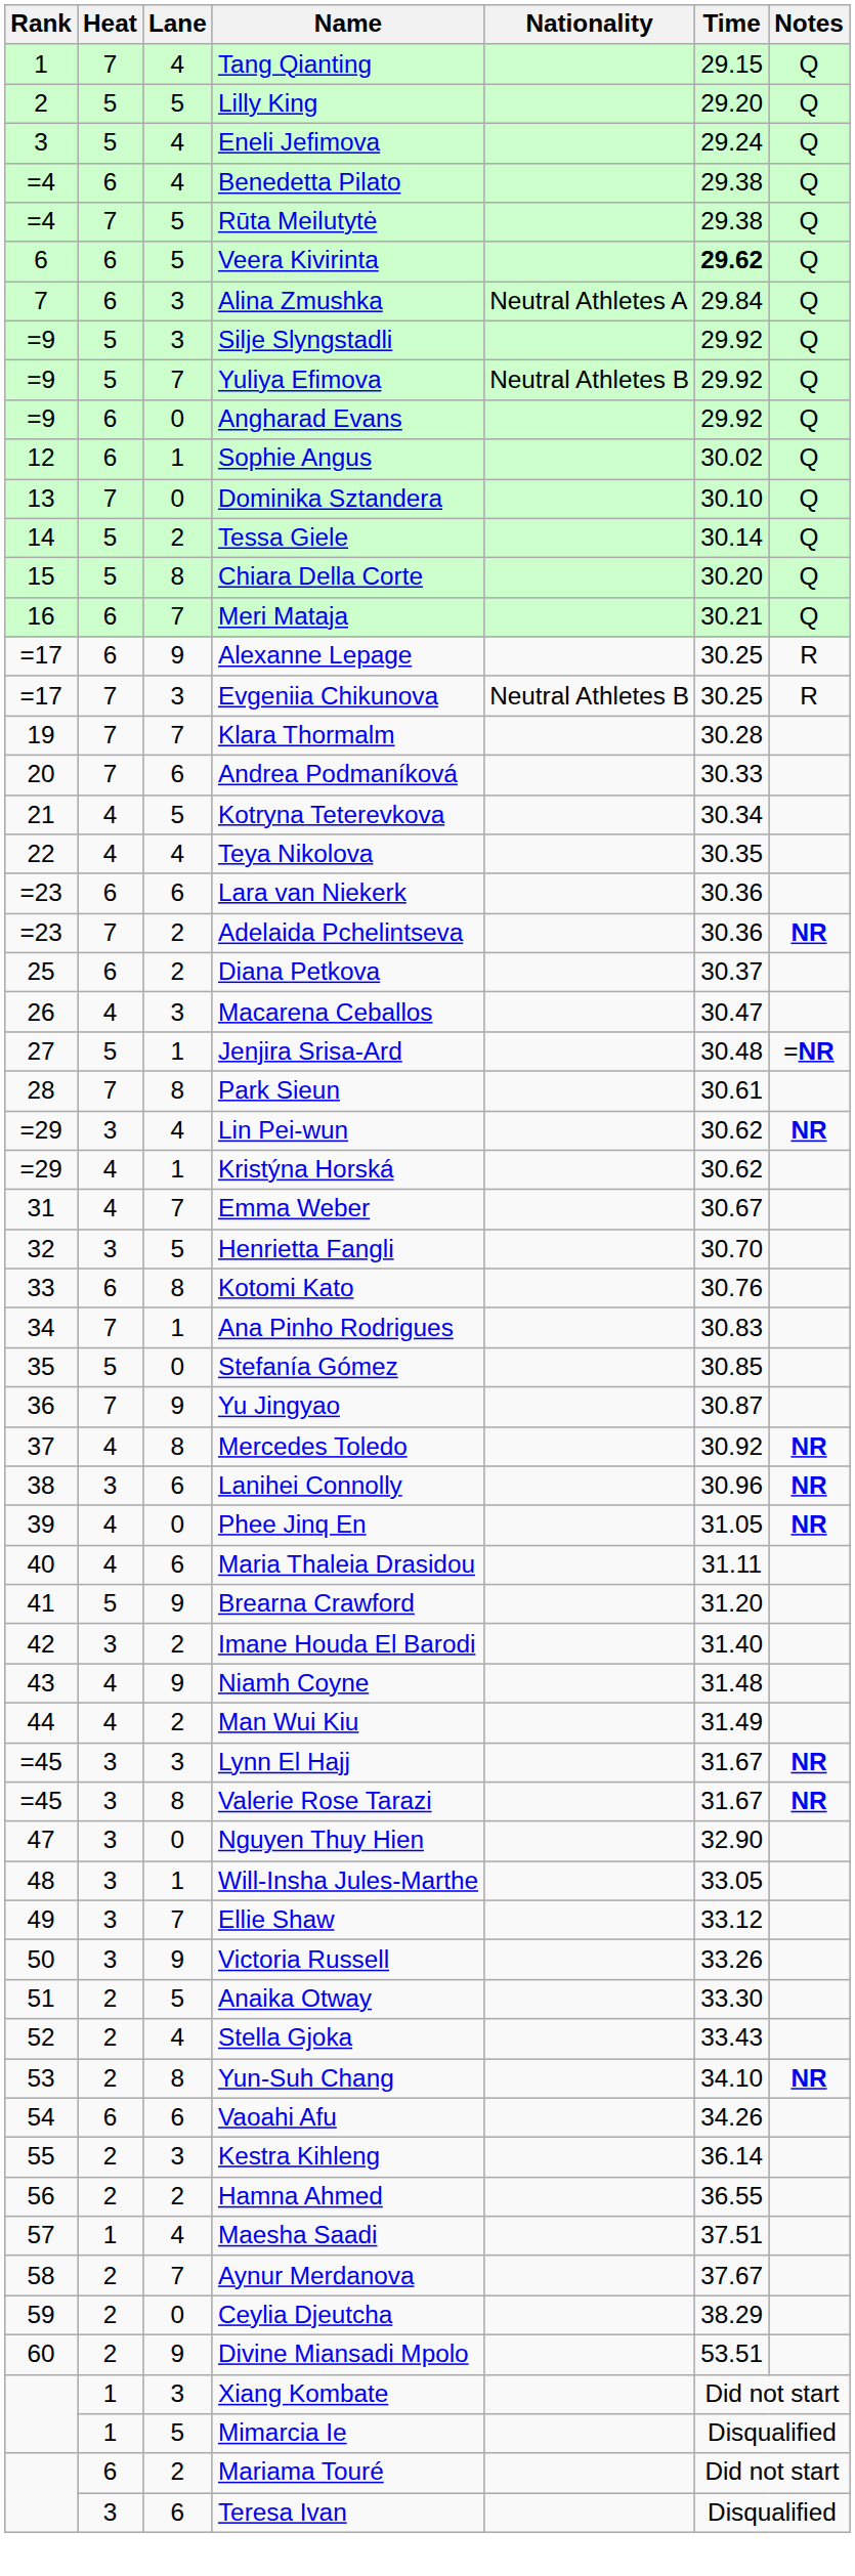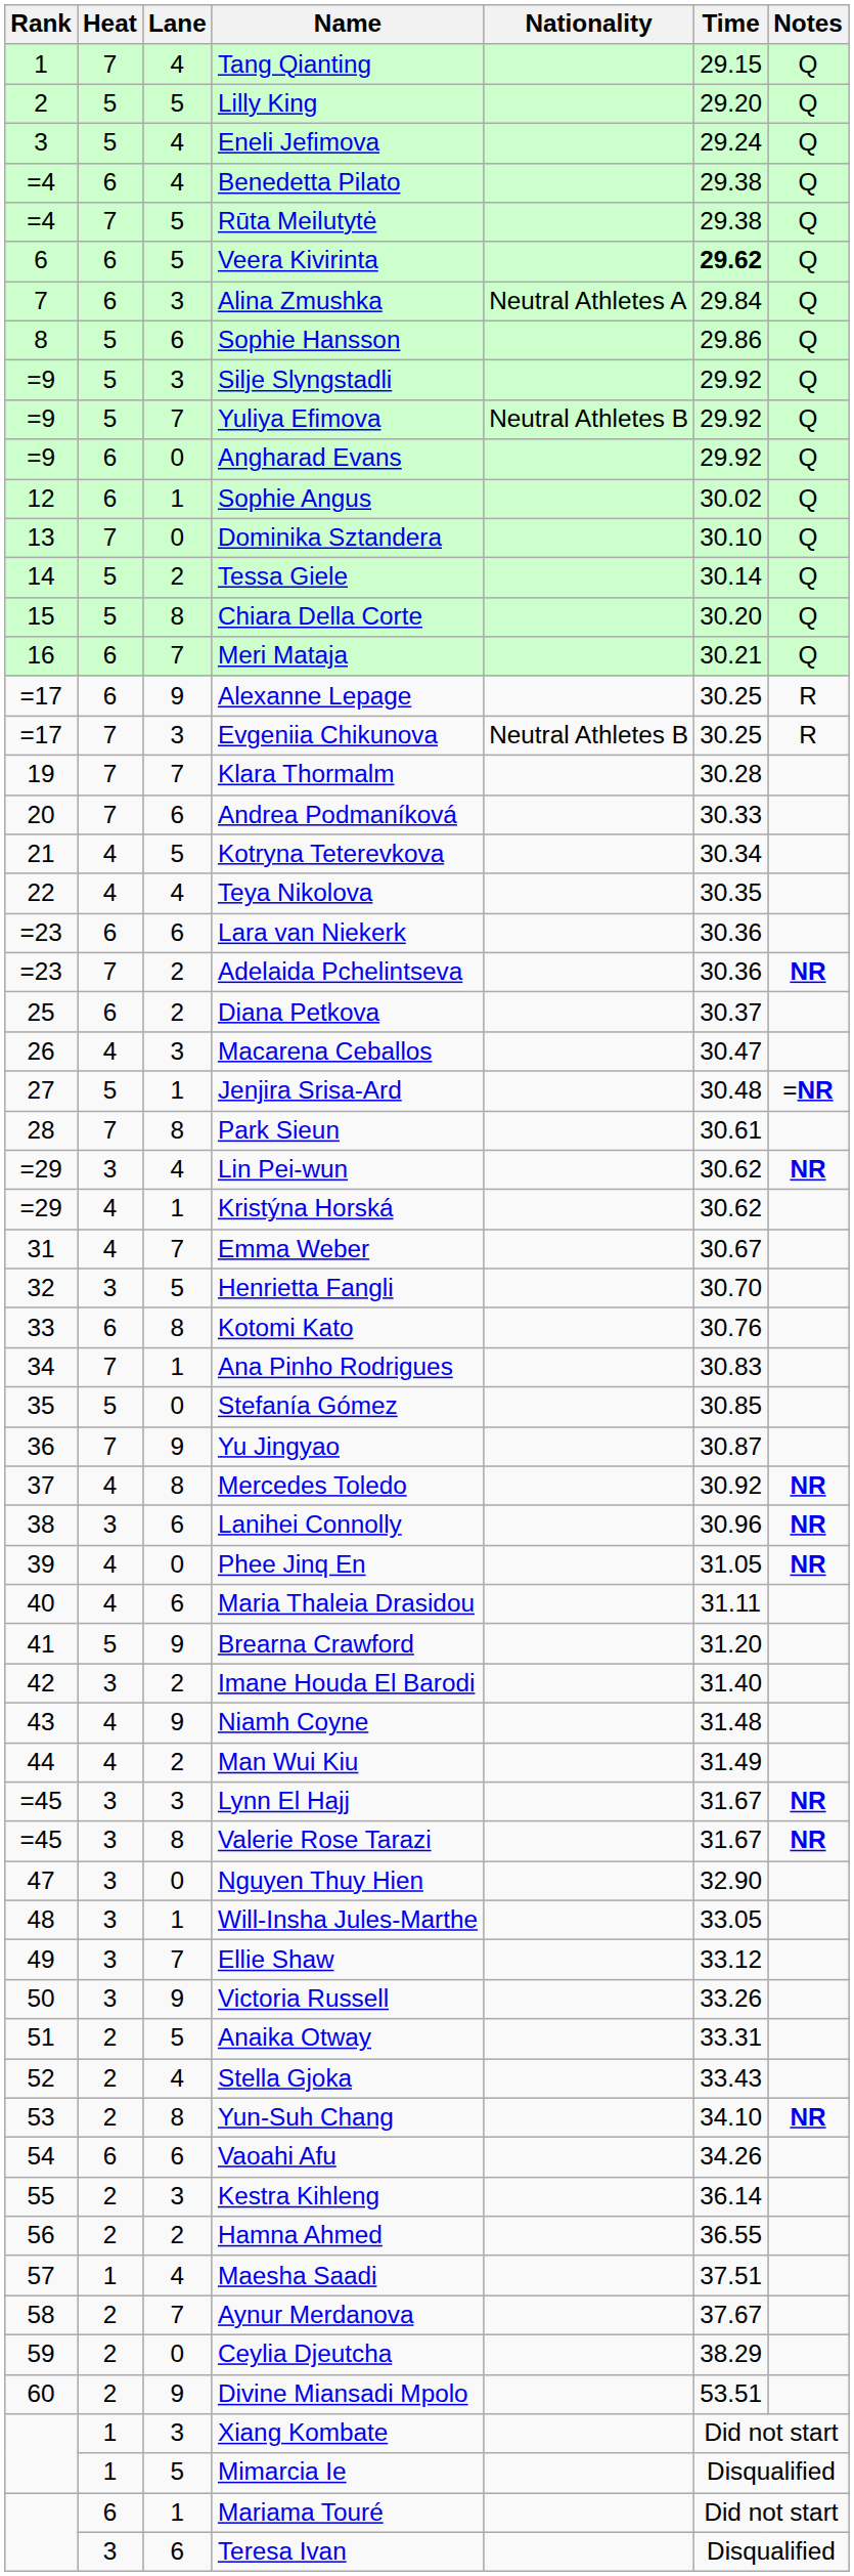+ row: 8 | 5 | 6 | Sophie Hansson | 29.86 | Q
Anaika Otway | Time: 33.30 -> 33.31
Mariama Touré | Lane: 2 -> 1
